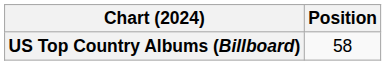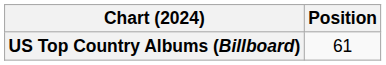US Top Country Albums (Billboard) | Position: 58 -> 61
